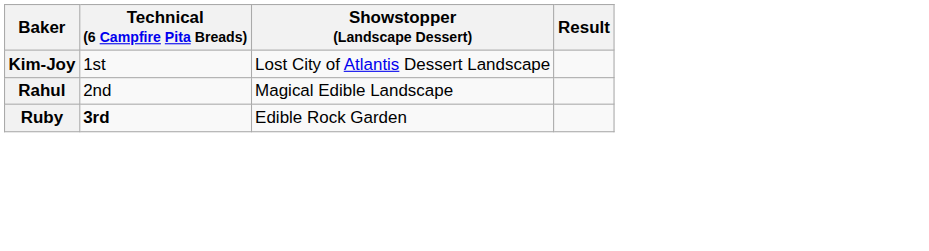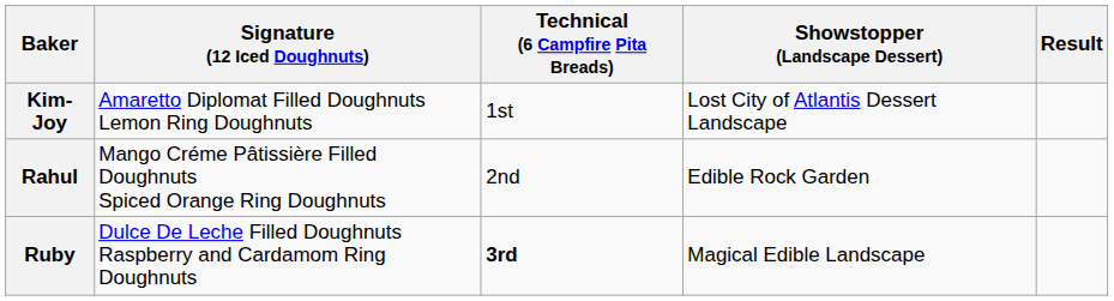+ column: Signature (12 Iced Doughnuts) | Amaretto Diplomat Filled Doughnuts Lemon Ring Doughnuts | Mango Créme Pâtissière Filled Doughnuts Spiced Orange Ring Doughnuts | Dulce De Leche Filled Doughnuts Raspberry and Cardamom Ring Doughnuts
Rahul | Showstopper (Landscape Dessert): Magical Edible Landscape -> Edible Rock Garden
Ruby | Showstopper (Landscape Dessert): Edible Rock Garden -> Magical Edible Landscape
